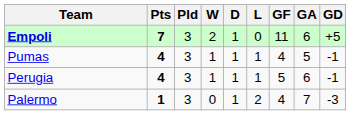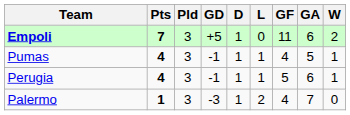columns swapped: W <-> GD
